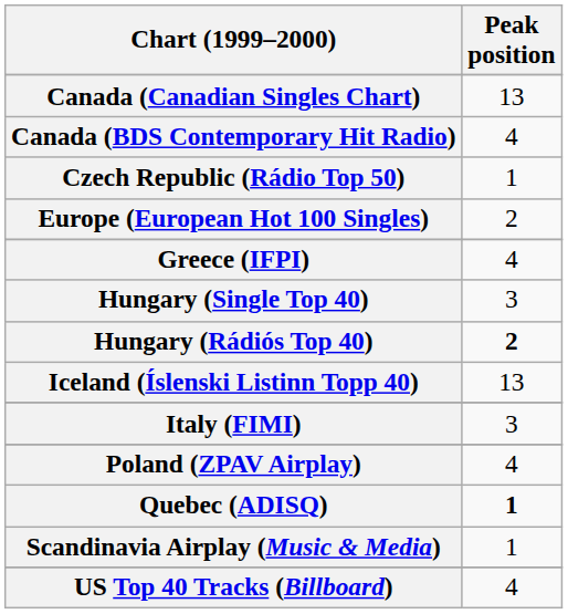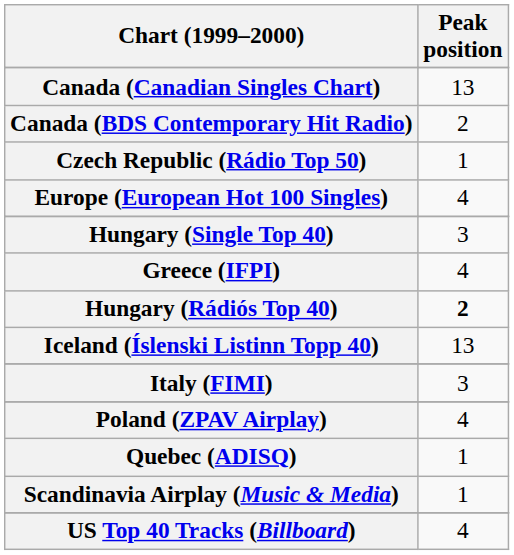Canada (BDS Contemporary Hit Radio) | Peak position: 4 -> 2
Europe (European Hot 100 Singles) | Peak position: 2 -> 4
rows swapped: Greece (IFPI) <-> Hungary (Single Top 40)
Quebec (ADISQ) | Peak position: bold -> normal
